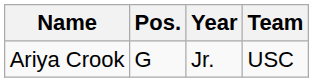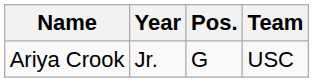columns swapped: Pos. <-> Year
